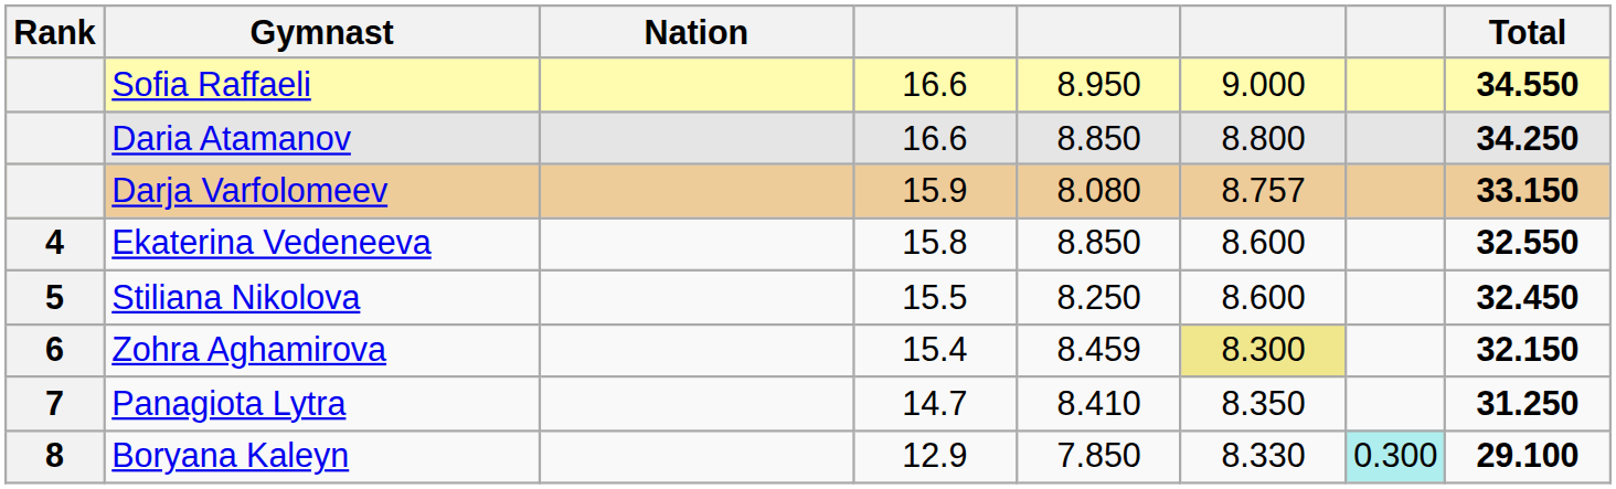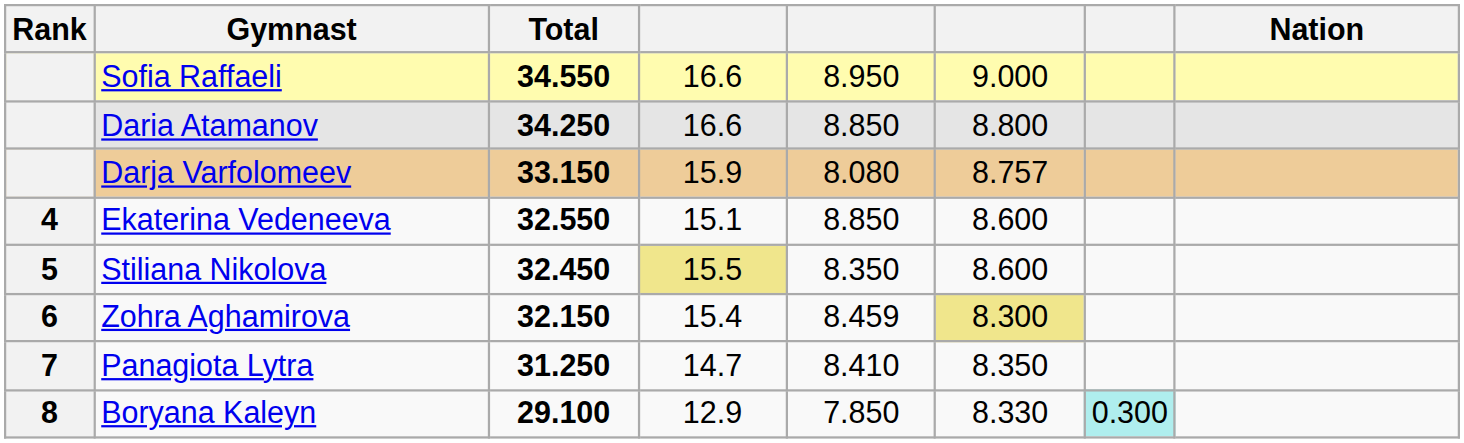columns swapped: Nation <-> Total
Ekaterina Vedeneeva | column 4: 15.8 -> 15.1
Stiliana Nikolova | column 4: no background -> khaki background
Stiliana Nikolova | column 5: 8.250 -> 8.350
